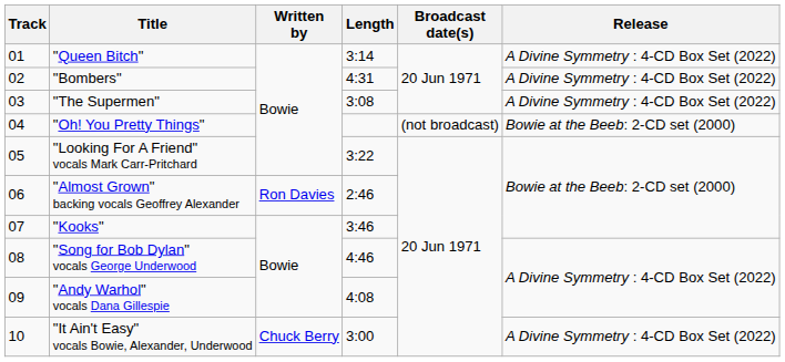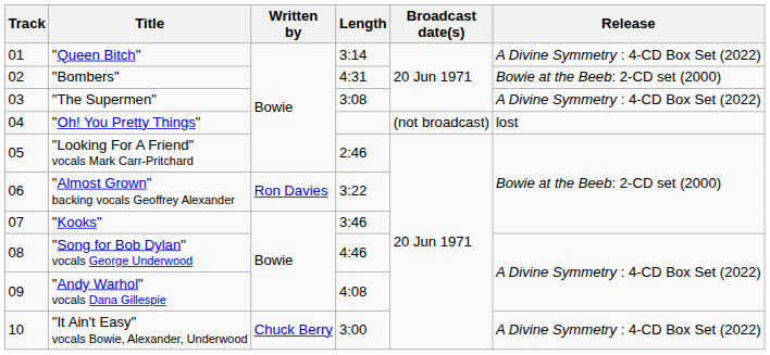"Bombers" | Release: A Divine Symmetry : 4-CD Box Set (2022) -> Bowie at the Beeb: 2-CD set (2000)
"Oh! You Pretty Things" | Release: Bowie at the Beeb: 2-CD set (2000) -> lost
"Looking For A Friend" vocals Mark Carr-Pritchard | Length: 3:22 -> 2:46
"Almost Grown" backing vocals Geoffrey Alexander | Length: 2:46 -> 3:22
